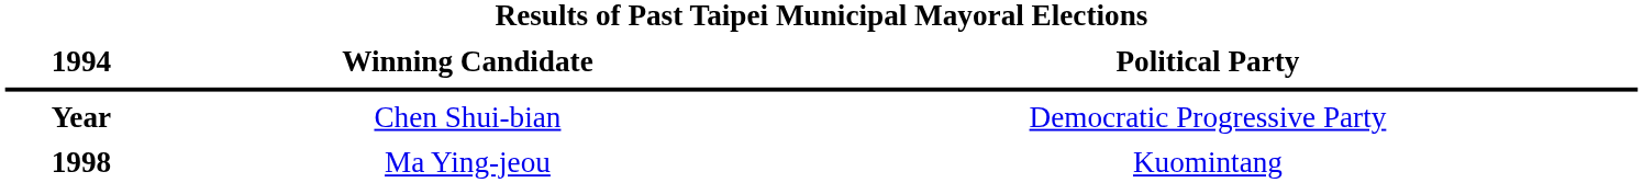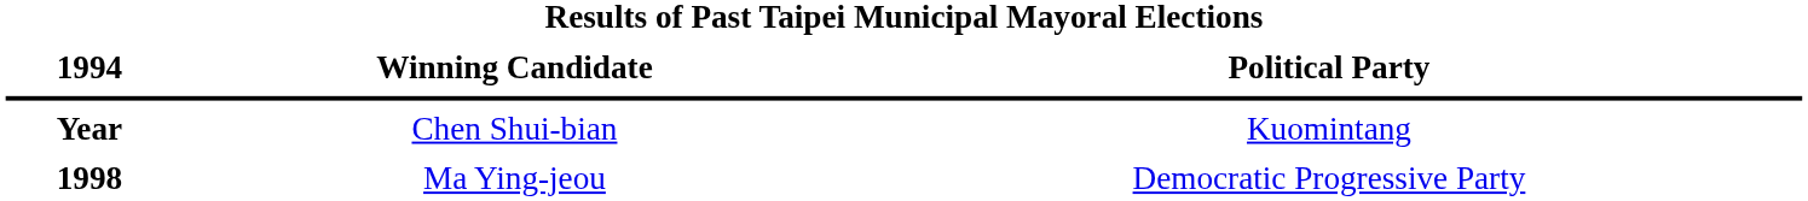Chen Shui-bian | column 3: Democratic Progressive Party -> Kuomintang
Ma Ying-jeou | column 3: Kuomintang -> Democratic Progressive Party
